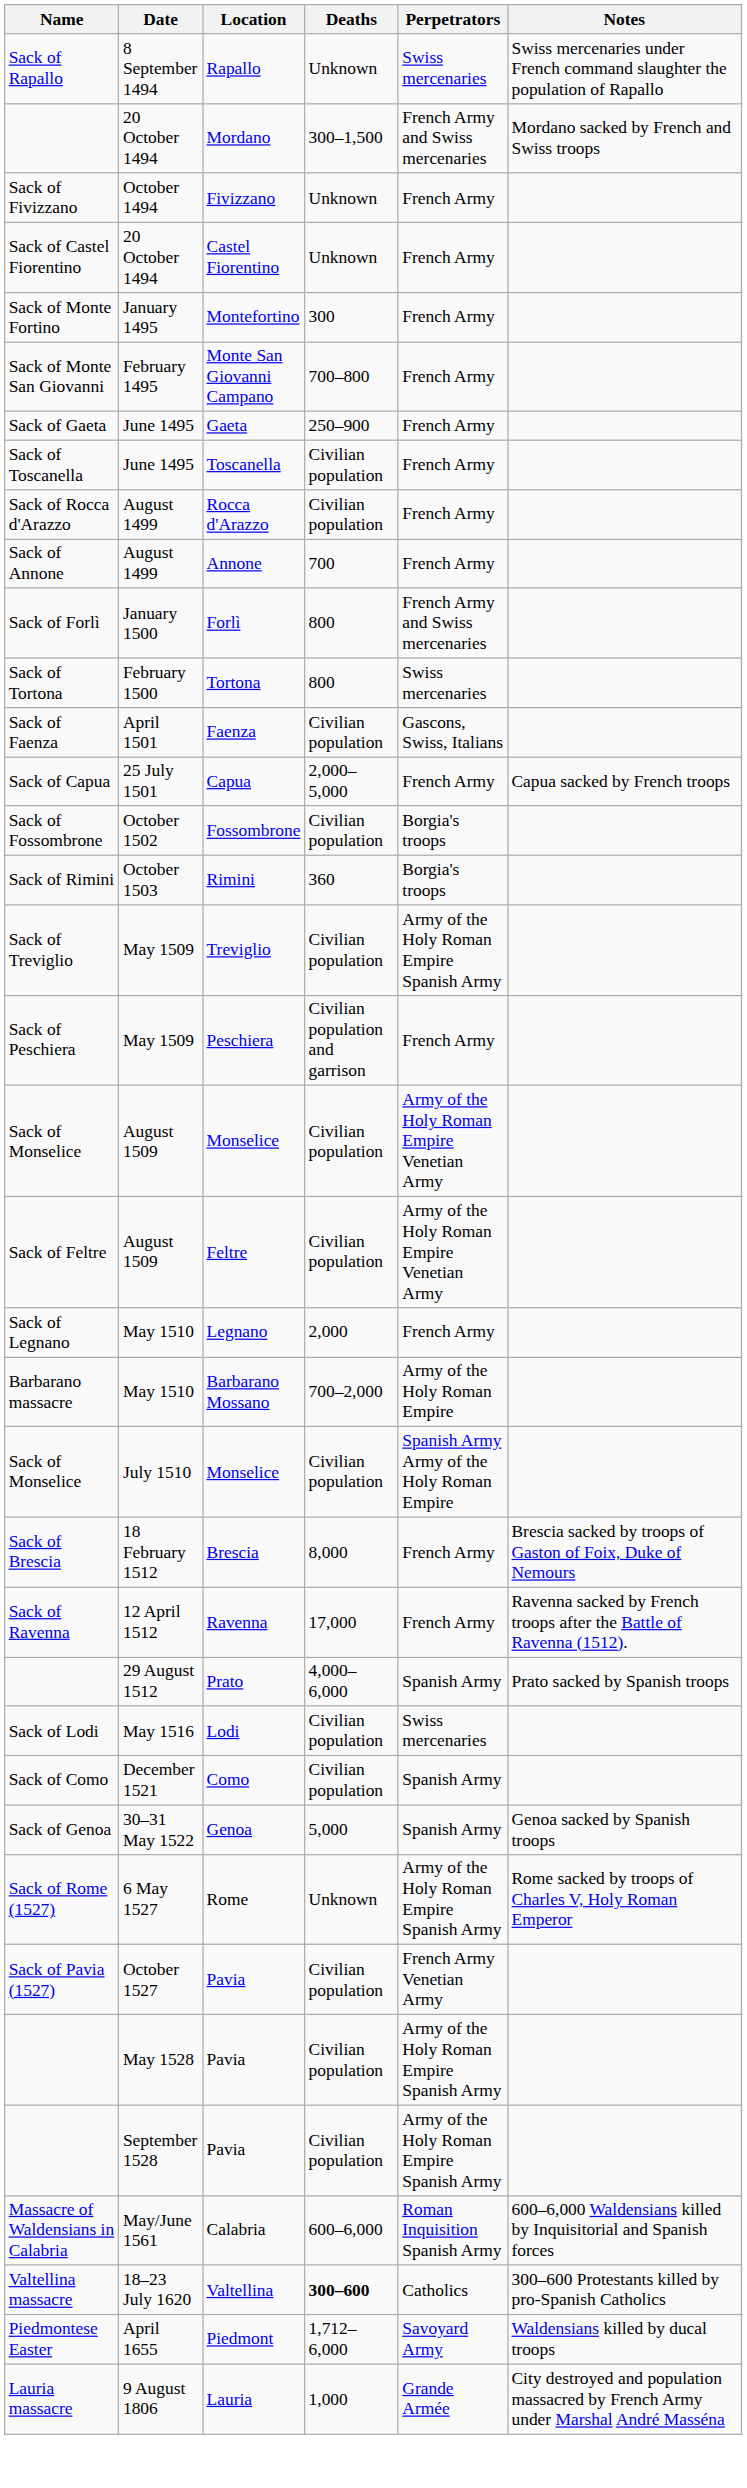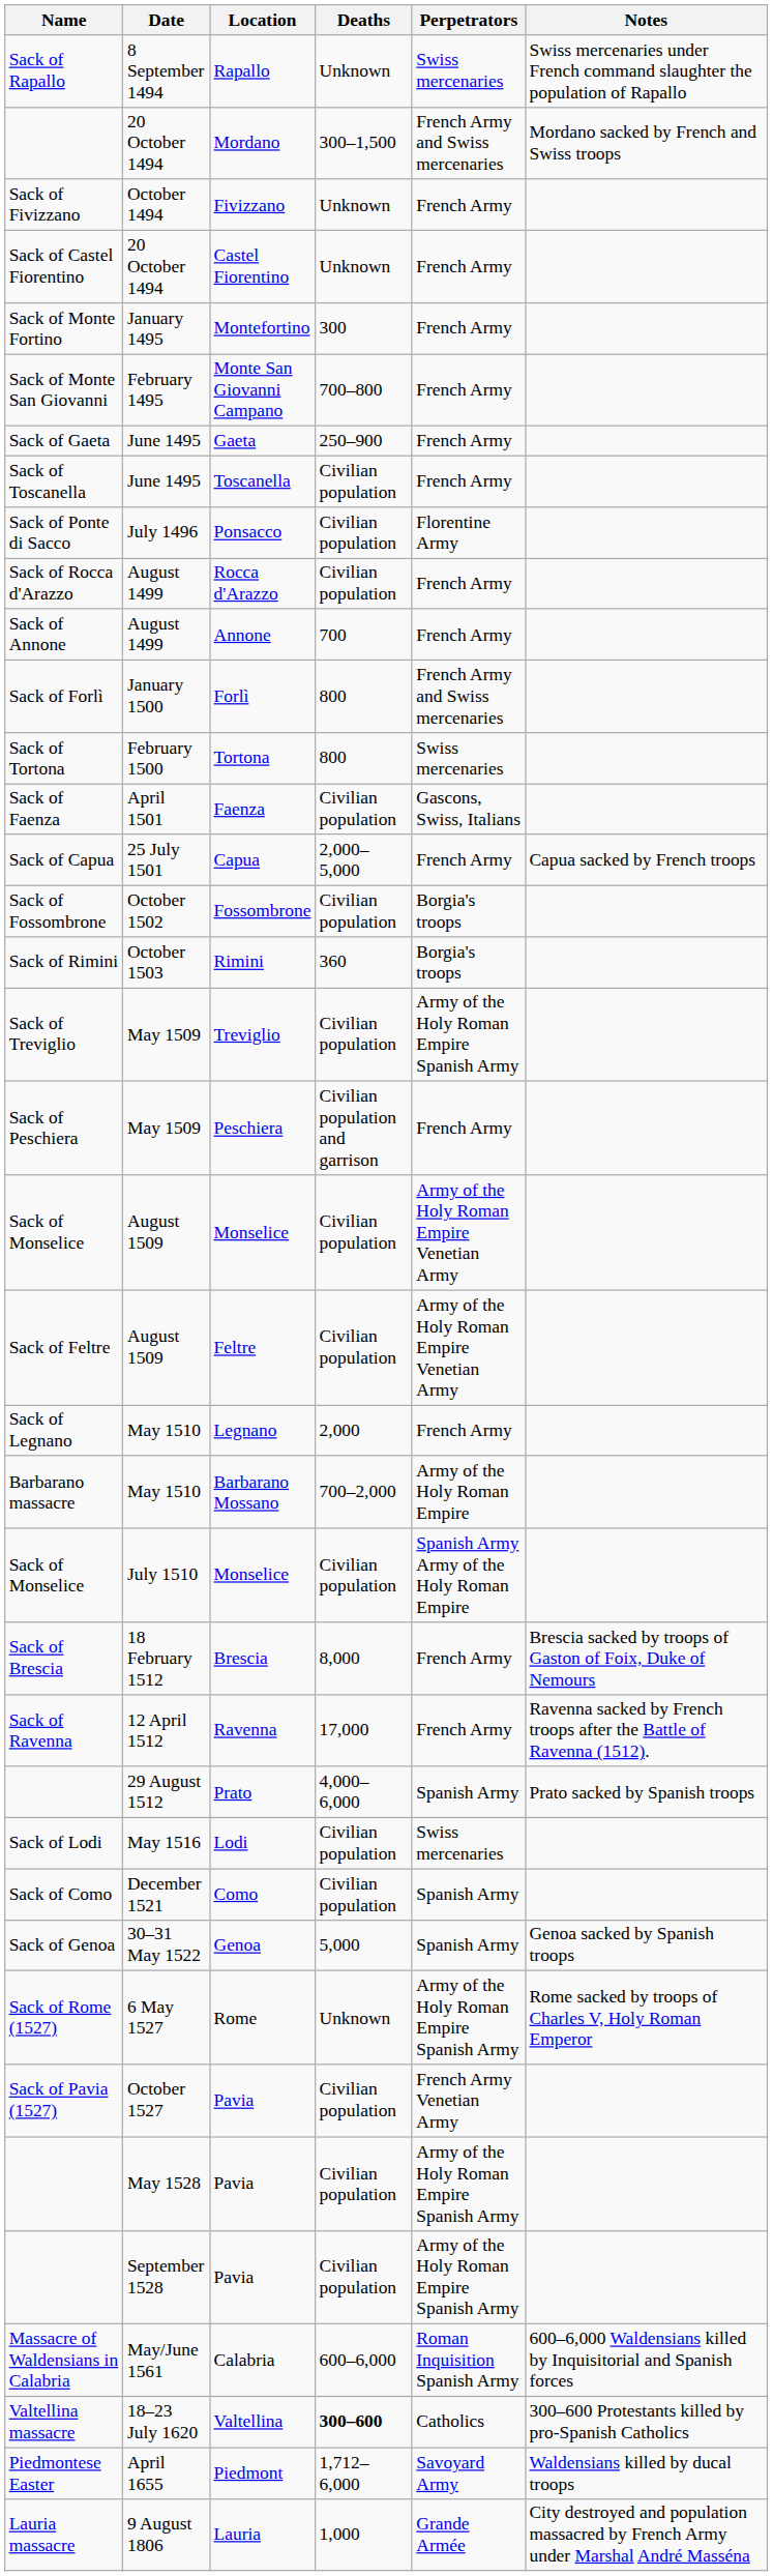+ row: Sack of Ponte di Sacco | July 1496 | Ponsacco | Civilian population | Florentine Army
